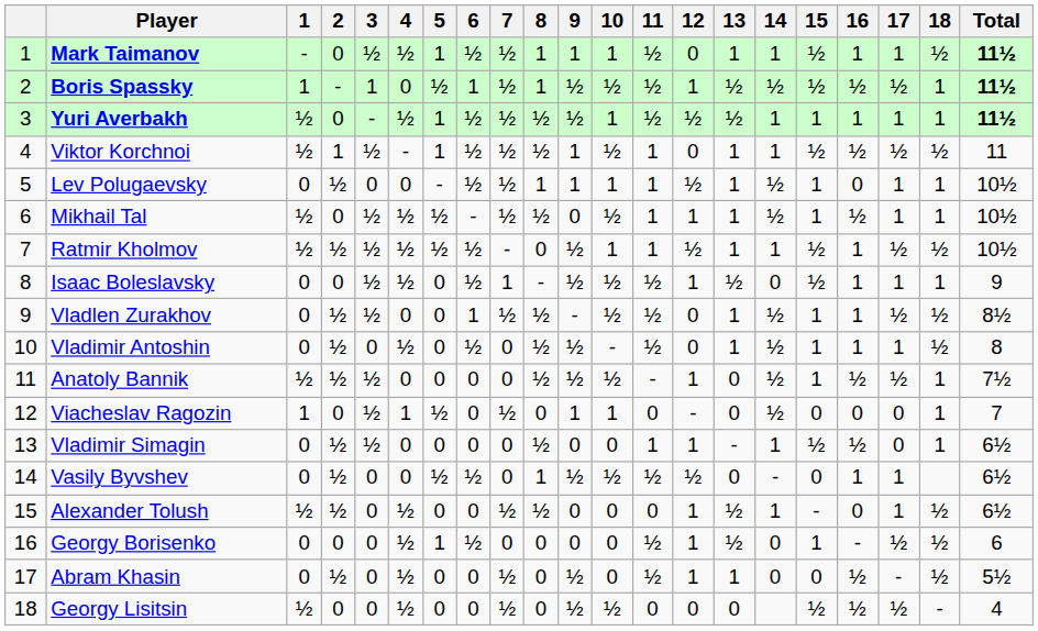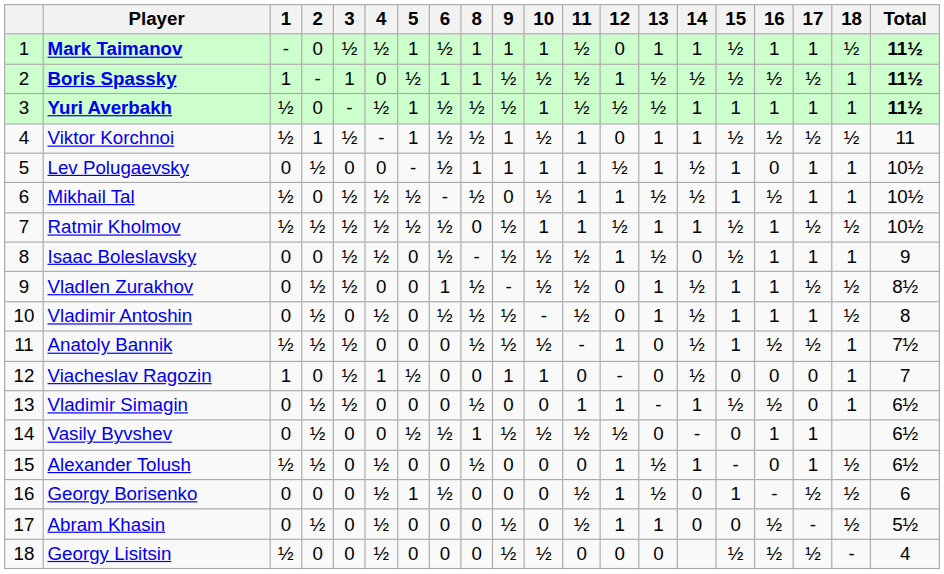- column: 7 | ½ | ½ | ½ | ½ | ½ | ½ | - | 1 | ½ | 0 | 0 | ½ | 0 | 0 | ½ | 0 | ½ | ½
Mikhail Tal | 13: 1 -> ½
